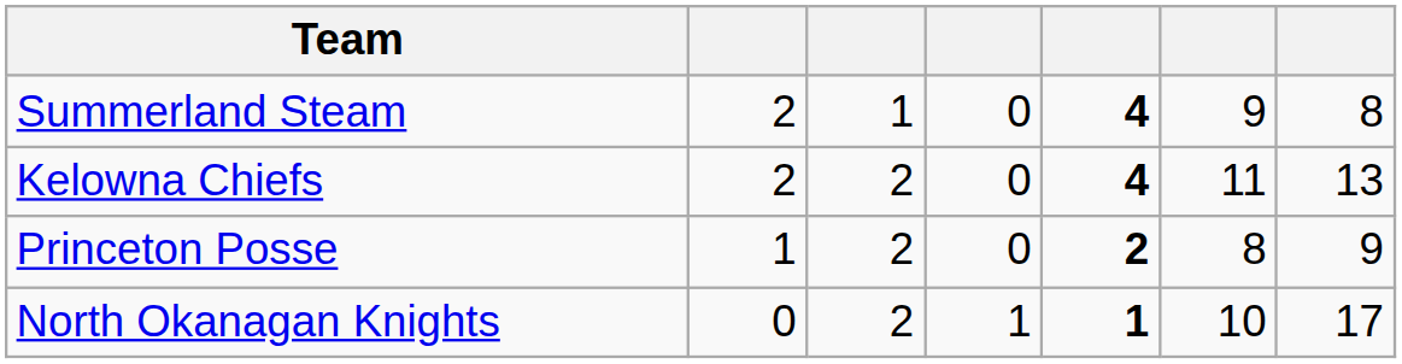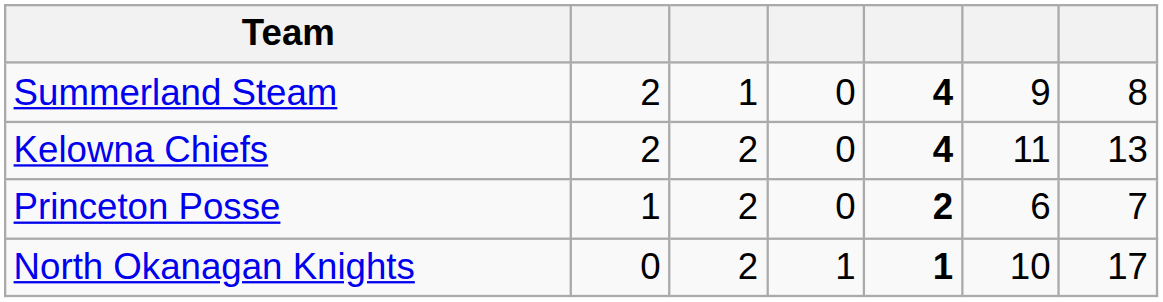Princeton Posse | column 6: 8 -> 6
Princeton Posse | column 7: 9 -> 7
